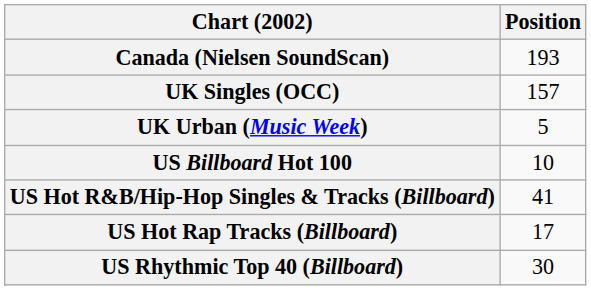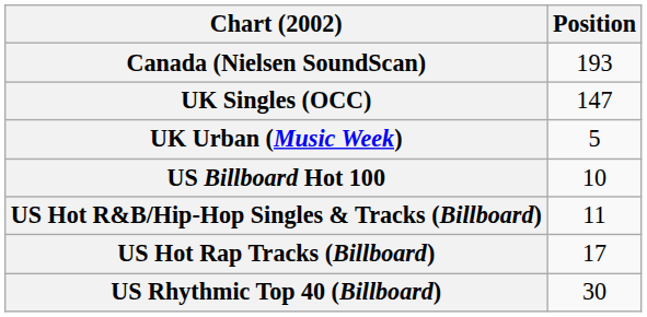UK Singles (OCC) | Position: 157 -> 147
US Hot R&B/Hip-Hop Singles & Tracks (Billboard) | Position: 41 -> 11
